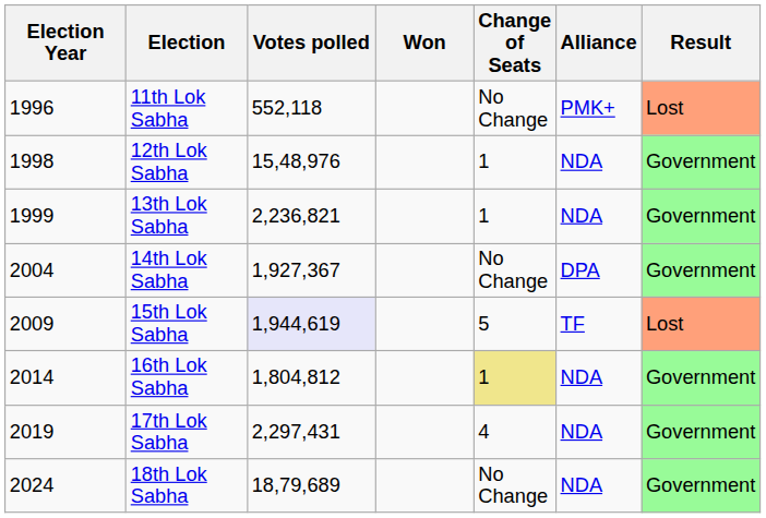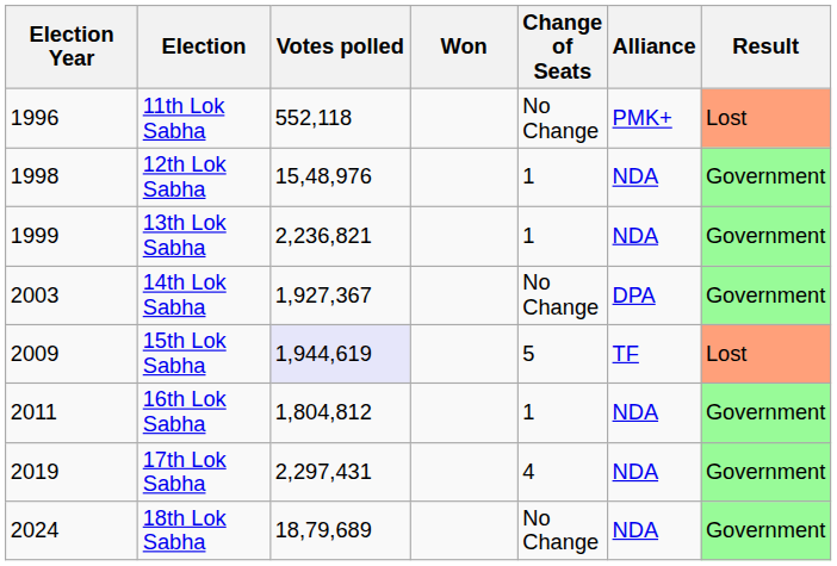14th Lok Sabha | Election Year: 2004 -> 2003
16th Lok Sabha | Election Year: 2014 -> 2011
16th Lok Sabha | Change of Seats: khaki background -> no background
